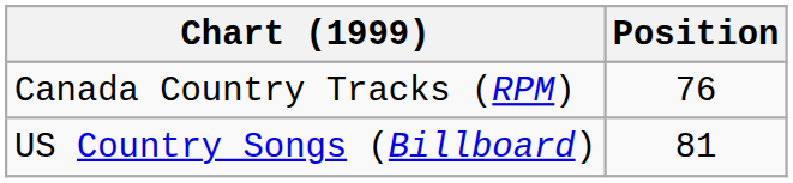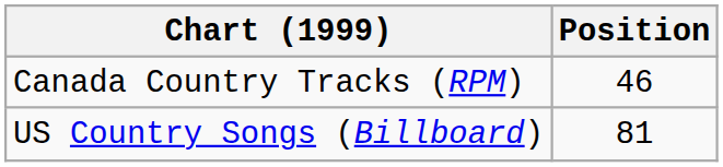Canada Country Tracks (RPM) | Position: 76 -> 46
